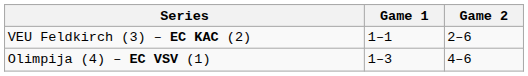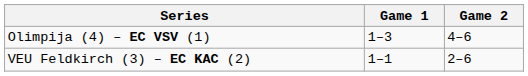rows swapped: Olimpija (4) – EC VSV (1) <-> VEU Feldkirch (3) – EC KAC (2)
